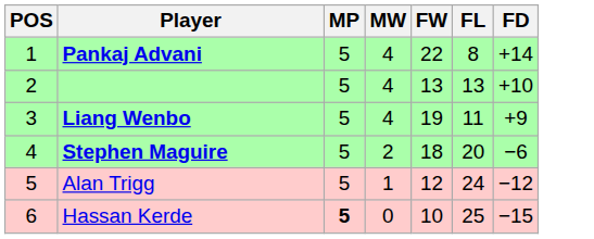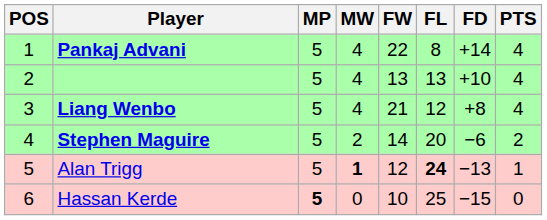+ column: PTS | 4 | 4 | 4 | 2 | 1 | 0
Liang Wenbo | FW: 19 -> 21
Liang Wenbo | FL: 11 -> 12
Liang Wenbo | FD: +9 -> +8
Stephen Maguire | FW: 18 -> 14
Alan Trigg | MW: normal -> bold
Alan Trigg | FL: normal -> bold
Alan Trigg | FD: −12 -> −13
